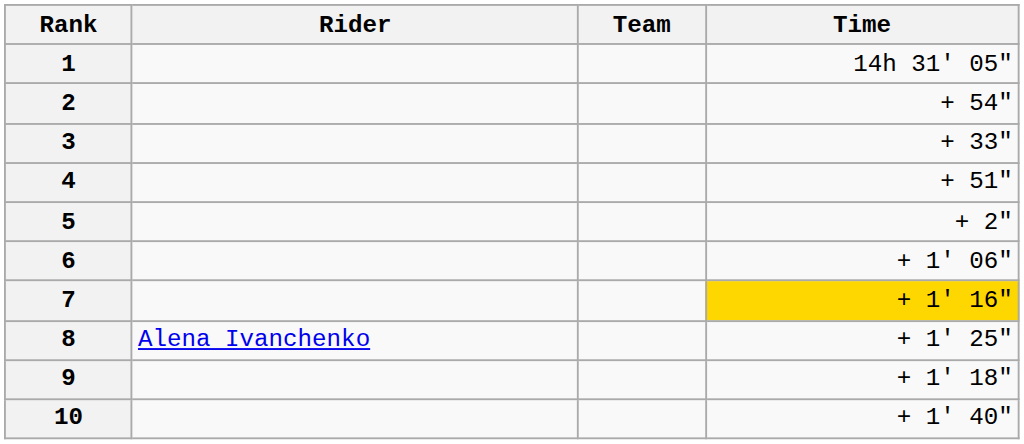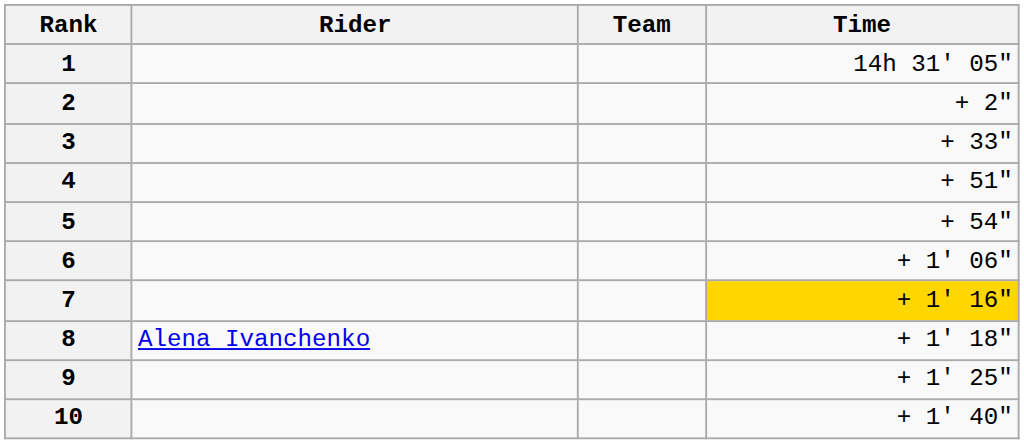2 | Time: + 54" -> + 2"
5 | Time: + 2" -> + 54"
8 | Time: + 1' 25" -> + 1' 18"
9 | Time: + 1' 18" -> + 1' 25"
